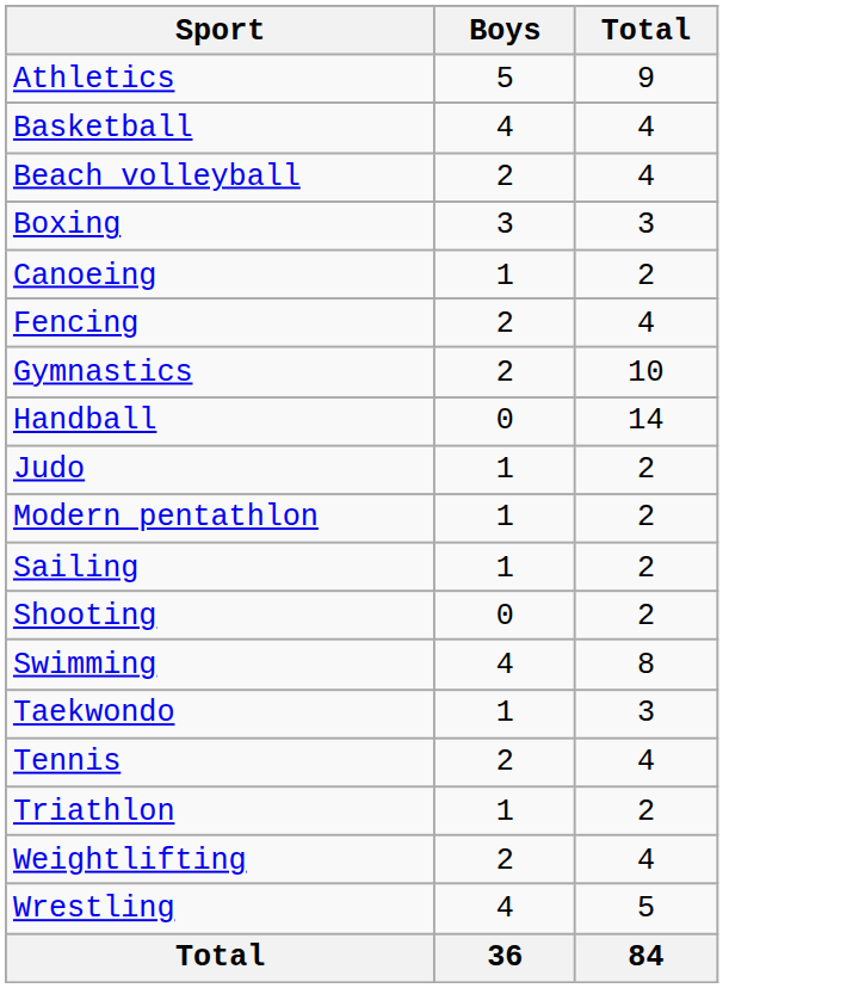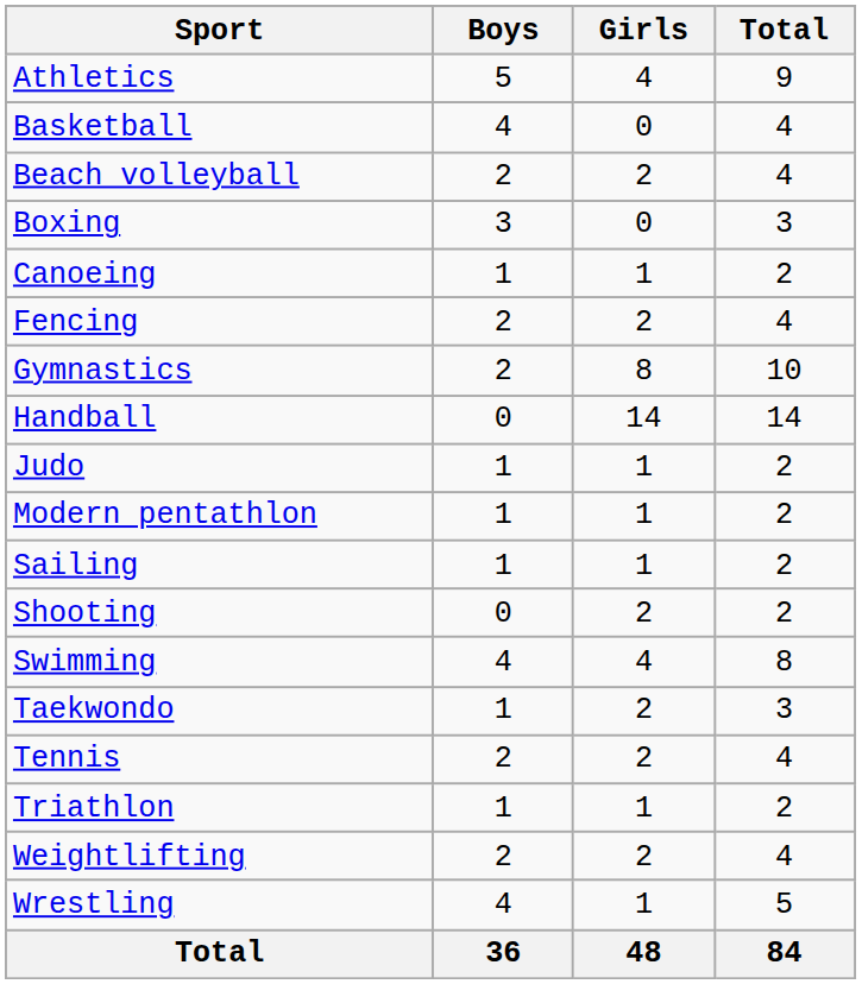+ column: Girls | 4 | 0 | 2 | 0 | 1 | 2 | 8 | 14 | 1 | 1 | 1 | 2 | 4 | 2 | 2 | 1 | 2 | 1 | 48
